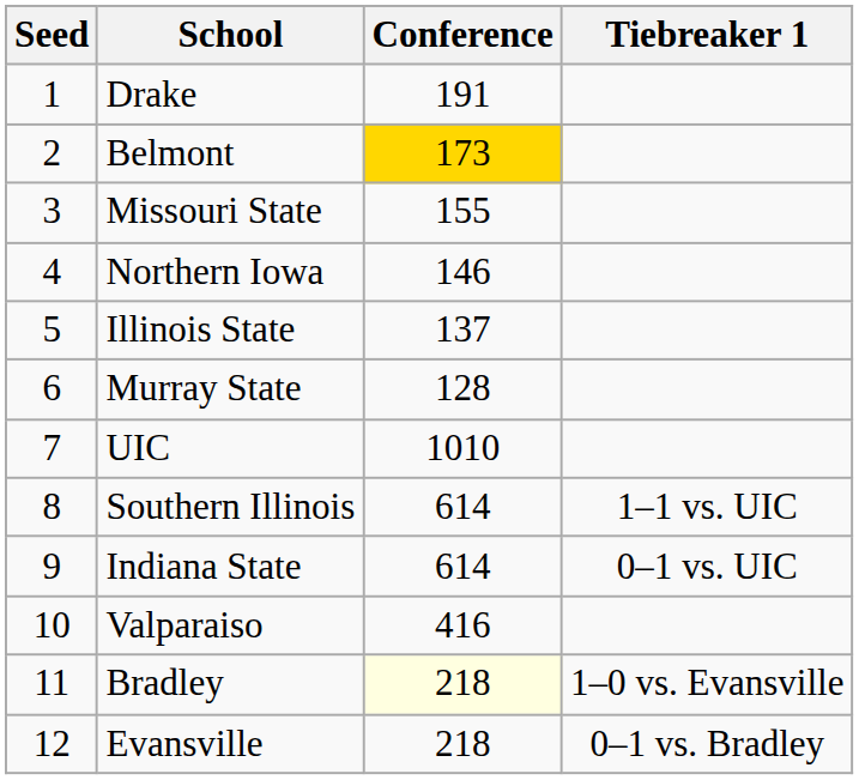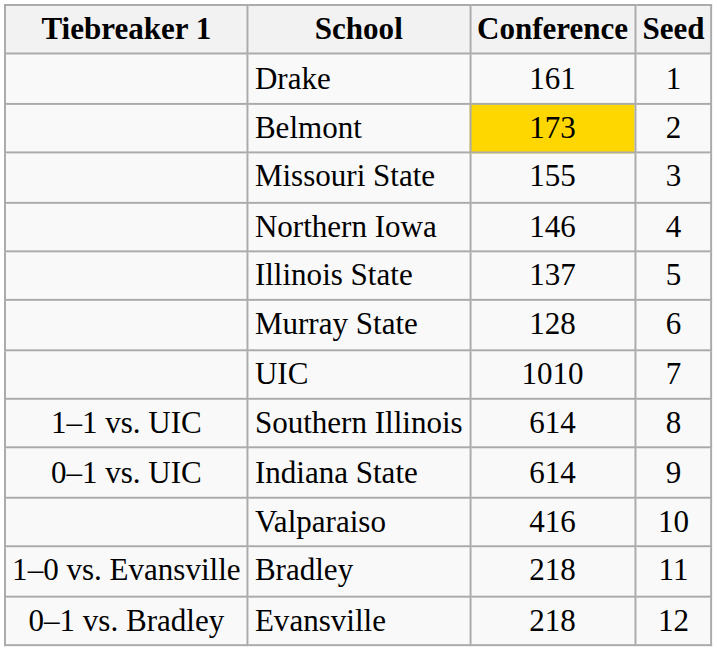columns swapped: Seed <-> Tiebreaker 1
Drake | Conference: 191 -> 161
Bradley | Conference: lightyellow background -> no background
